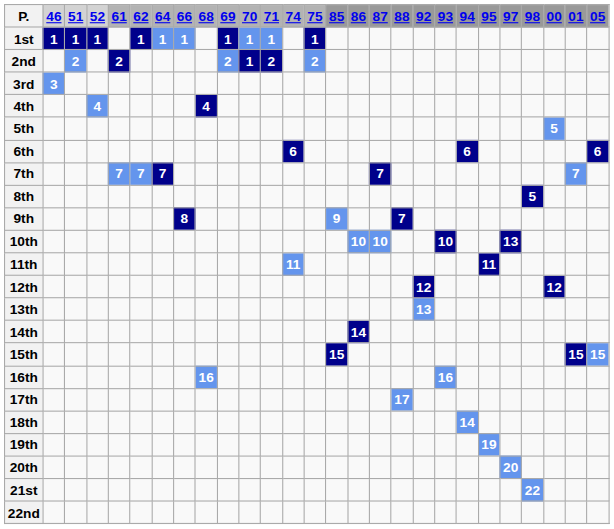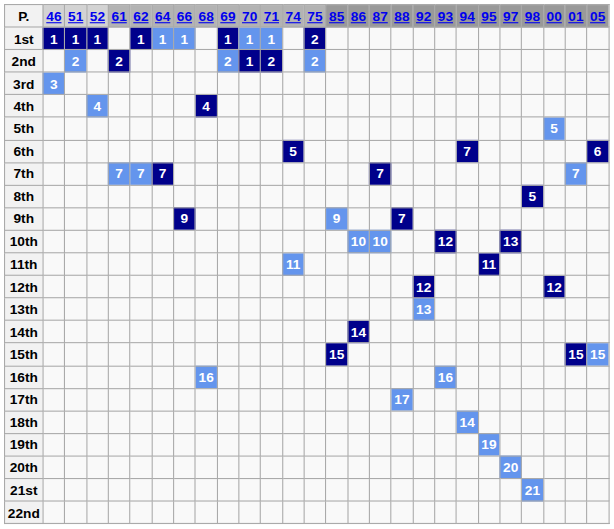1st | 75: 1 -> 2
6th | 74: 6 -> 5
6th | 94: 6 -> 7
9th | 66: 8 -> 9
10th | 93: 10 -> 12
21st | 98: 22 -> 21
